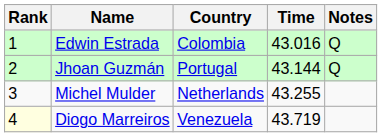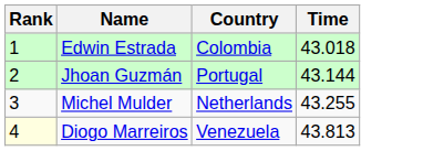- column: Notes | Q | Q
Edwin Estrada | Time: 43.016 -> 43.018
Diogo Marreiros | Time: 43.719 -> 43.813
